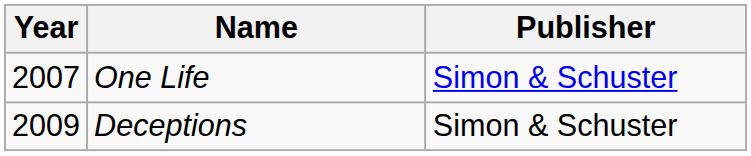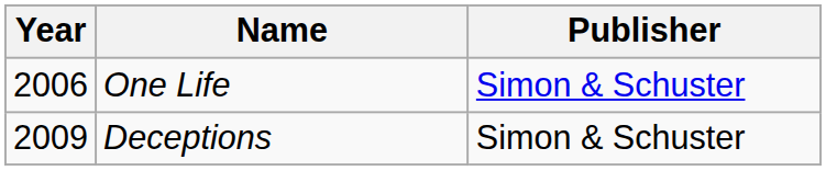One Life | Year: 2007 -> 2006
